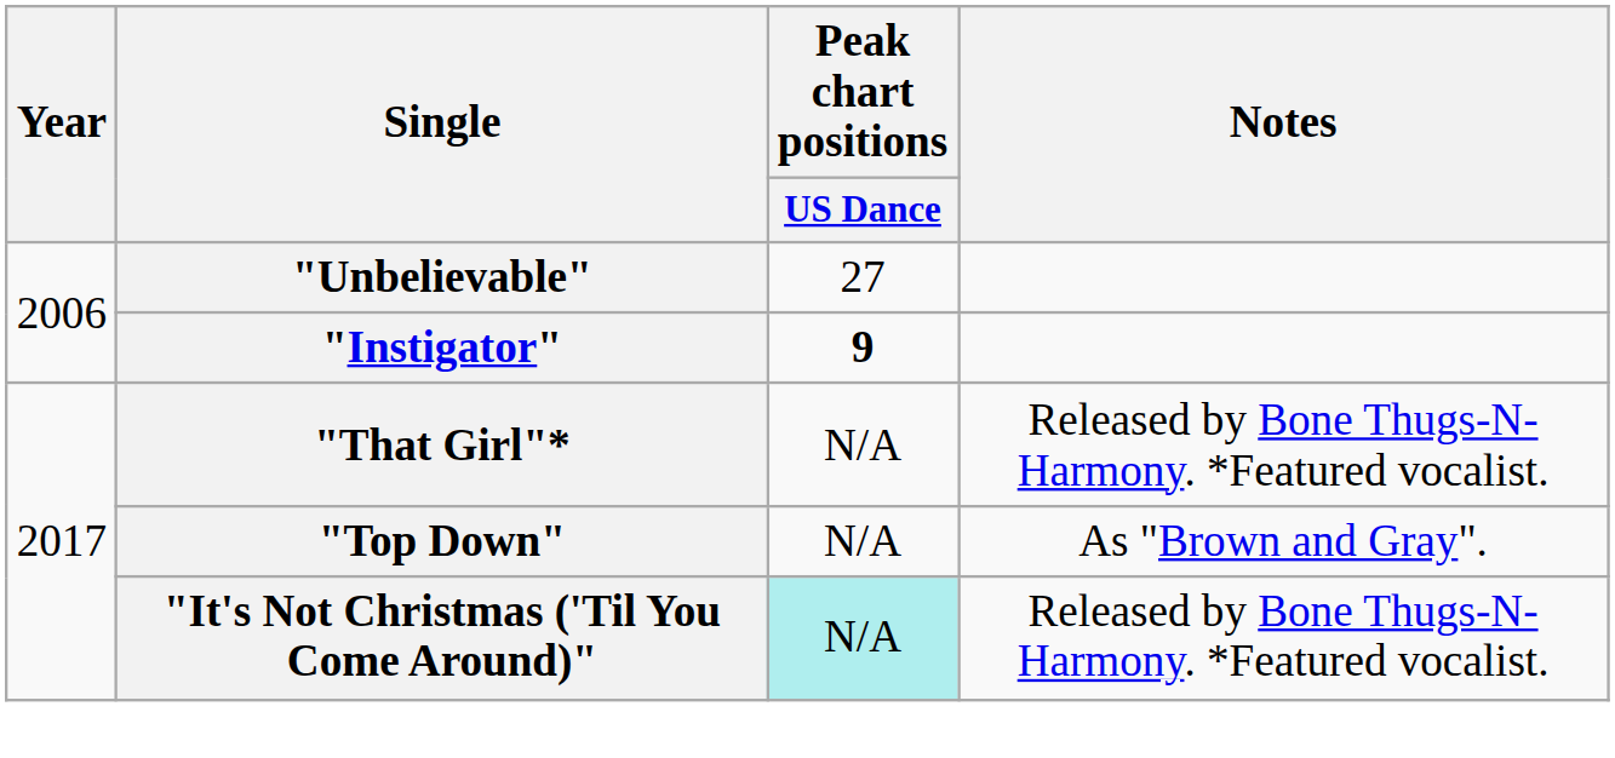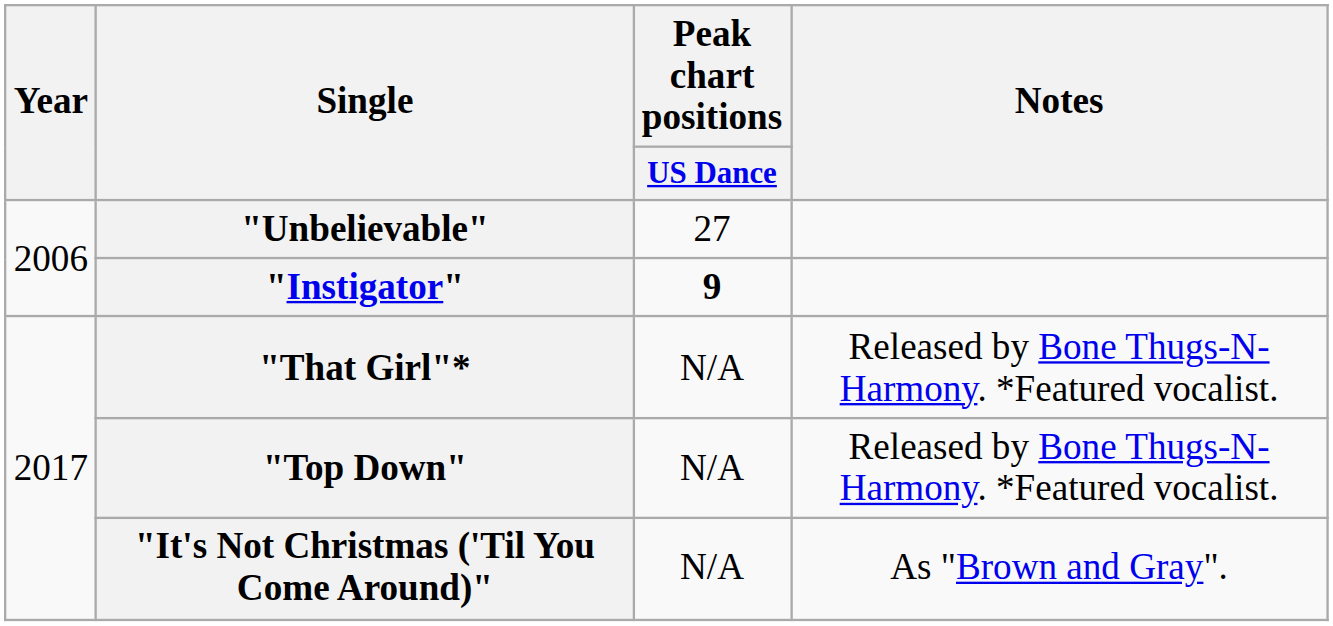"Top Down" | Notes: As "Brown and Gray". -> Released by Bone Thugs-N-Harmony. *Featured vocalist.
"It's Not Christmas ('Til You Come Around)" | Peak chart positions / US Dance: paleturquoise background -> no background
"It's Not Christmas ('Til You Come Around)" | Notes: Released by Bone Thugs-N-Harmony. *Featured vocalist. -> As "Brown and Gray".
